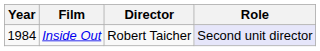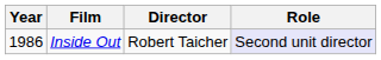Inside Out | Year: 1984 -> 1986
